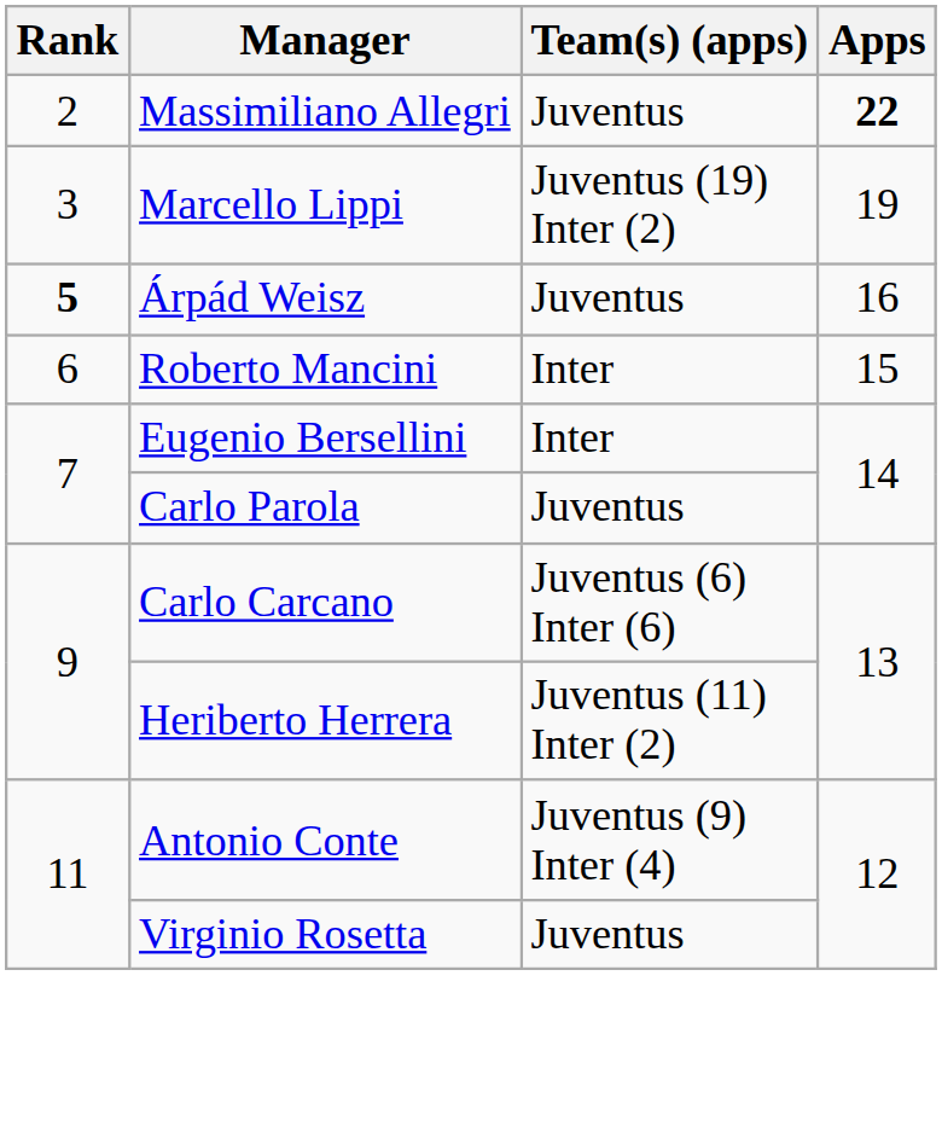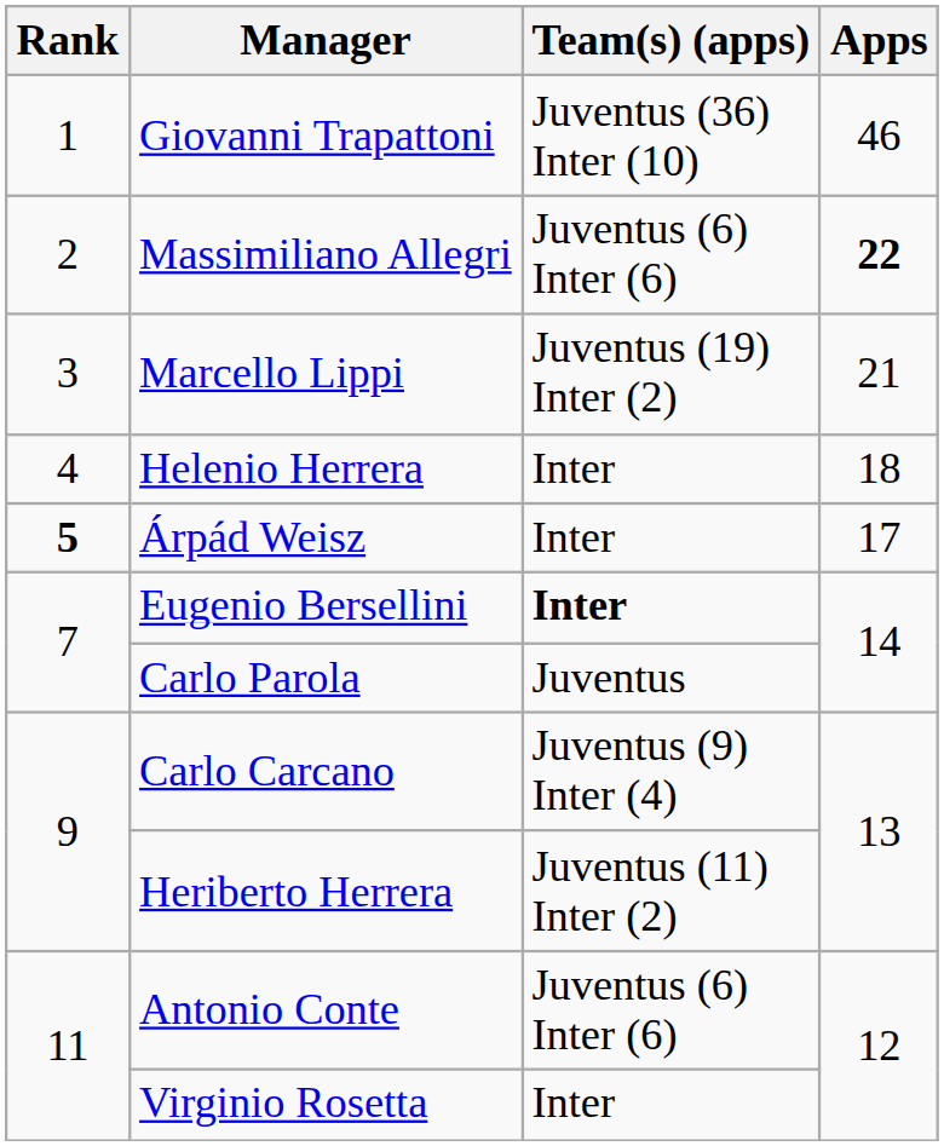+ row: 1 | Giovanni Trapattoni | Juventus (36) Inter (10) | 46
Massimiliano Allegri | Team(s) (apps): Juventus -> Juventus (6) Inter (6)
Marcello Lippi | Apps: 19 -> 21
+ row: 4 | Helenio Herrera | Inter | 18
Árpád Weisz | Team(s) (apps): Juventus -> Inter
Árpád Weisz | Apps: 16 -> 17
- row: 6 | Roberto Mancini | Inter | 15
Eugenio Bersellini | Team(s) (apps): normal -> bold
Carlo Carcano | Team(s) (apps): Juventus (6) Inter (6) -> Juventus (9) Inter (4)
Antonio Conte | Team(s) (apps): Juventus (9) Inter (4) -> Juventus (6) Inter (6)
Virginio Rosetta | Team(s) (apps): Juventus -> Inter
